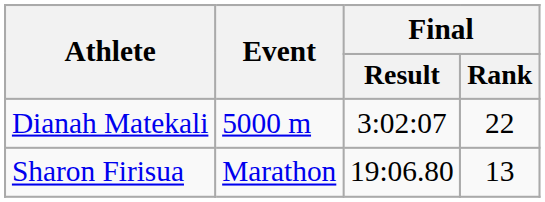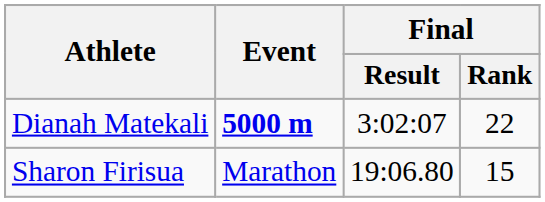Dianah Matekali | Event: normal -> bold
Sharon Firisua | Final / Rank: 13 -> 15
